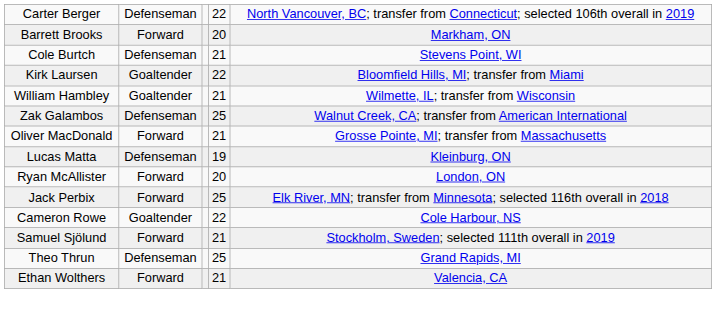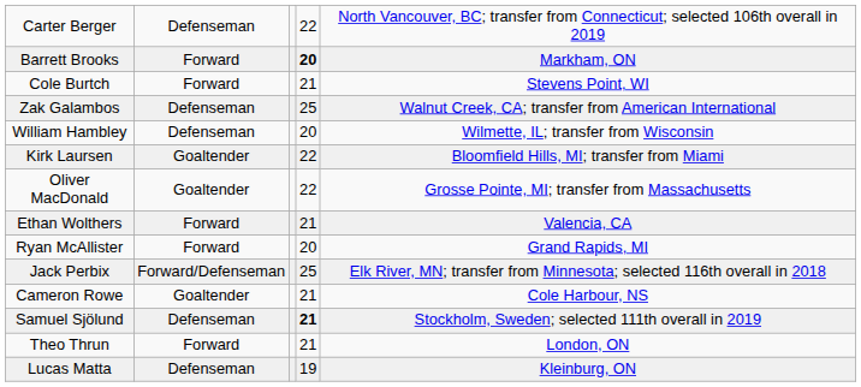Barrett Brooks | column 4: normal -> bold
Cole Burtch | column 2: Defenseman -> Forward
rows swapped: Zak Galambos <-> Kirk Laursen
William Hambley | column 2: Goaltender -> Defenseman
William Hambley | column 4: 21 -> 20
Oliver MacDonald | column 2: Forward -> Goaltender
Oliver MacDonald | column 4: 21 -> 22
rows swapped: Lucas Matta <-> Ethan Wolthers
Ryan McAllister | column 5: London, ON -> Grand Rapids, MI
Jack Perbix | column 2: Forward -> Forward/Defenseman
Cameron Rowe | column 4: 22 -> 21
Samuel Sjölund | column 2: Forward -> Defenseman
Samuel Sjölund | column 4: normal -> bold
Theo Thrun | column 2: Defenseman -> Forward
Theo Thrun | column 4: 25 -> 21
Theo Thrun | column 5: Grand Rapids, MI -> London, ON
